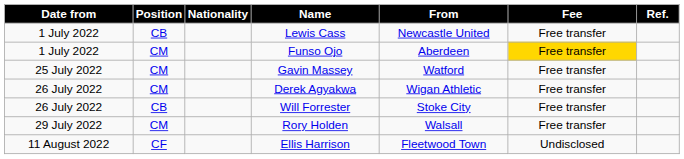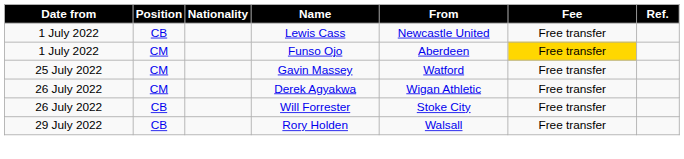Rory Holden | Position: CM -> CB
- row: 11 August 2022 | CF | Ellis Harrison | Fleetwood Town | Undisclosed
